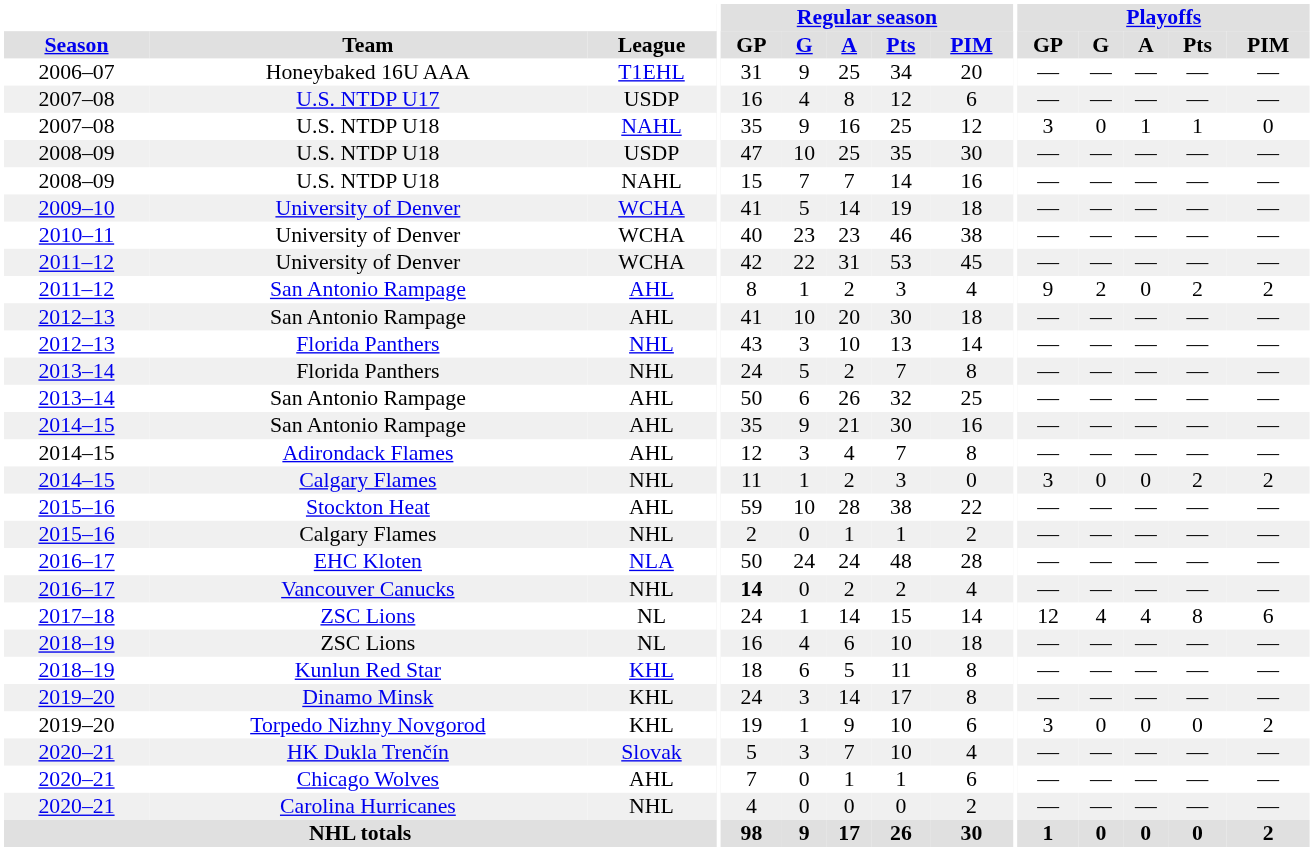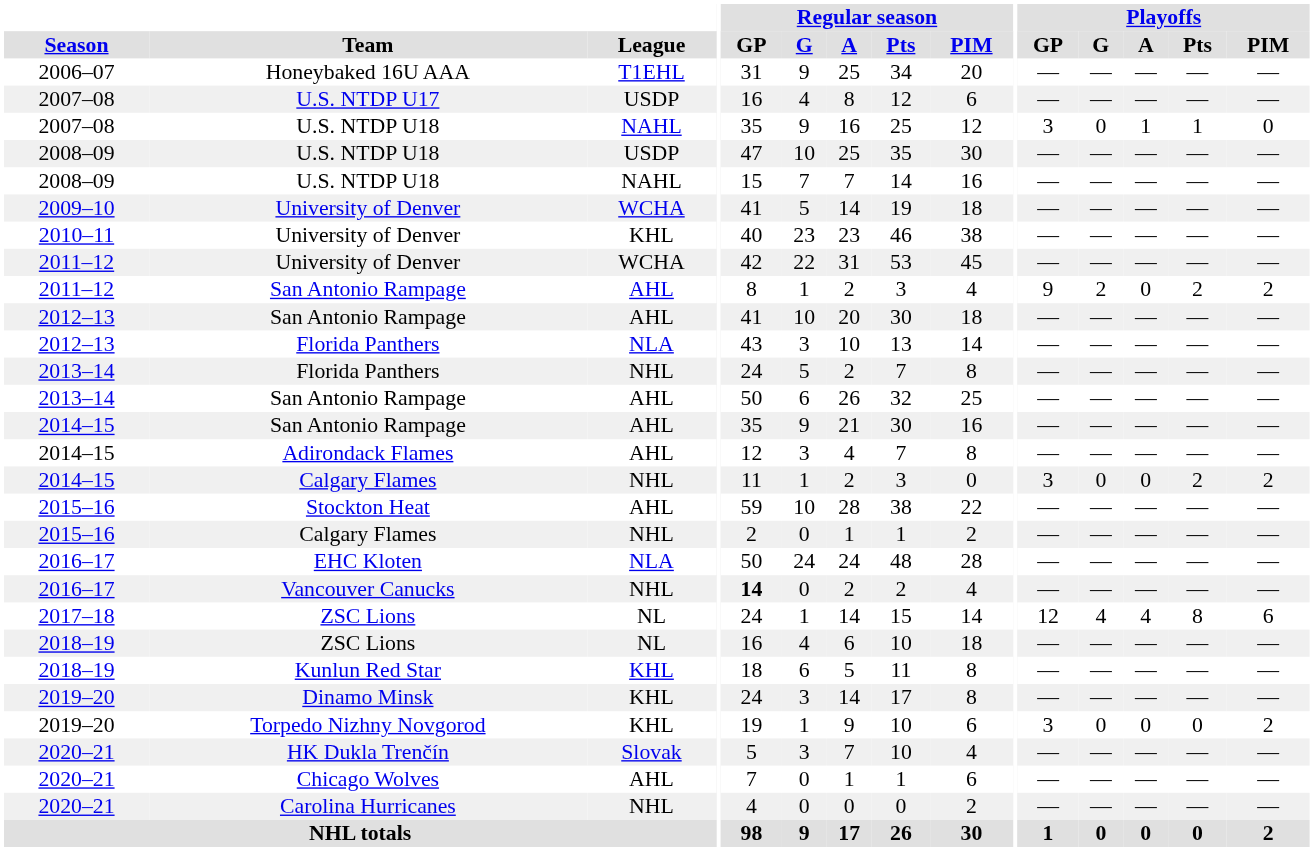2010–11 / University of Denver | League: WCHA -> KHL
2012–13 / Florida Panthers | League: NHL -> NLA
